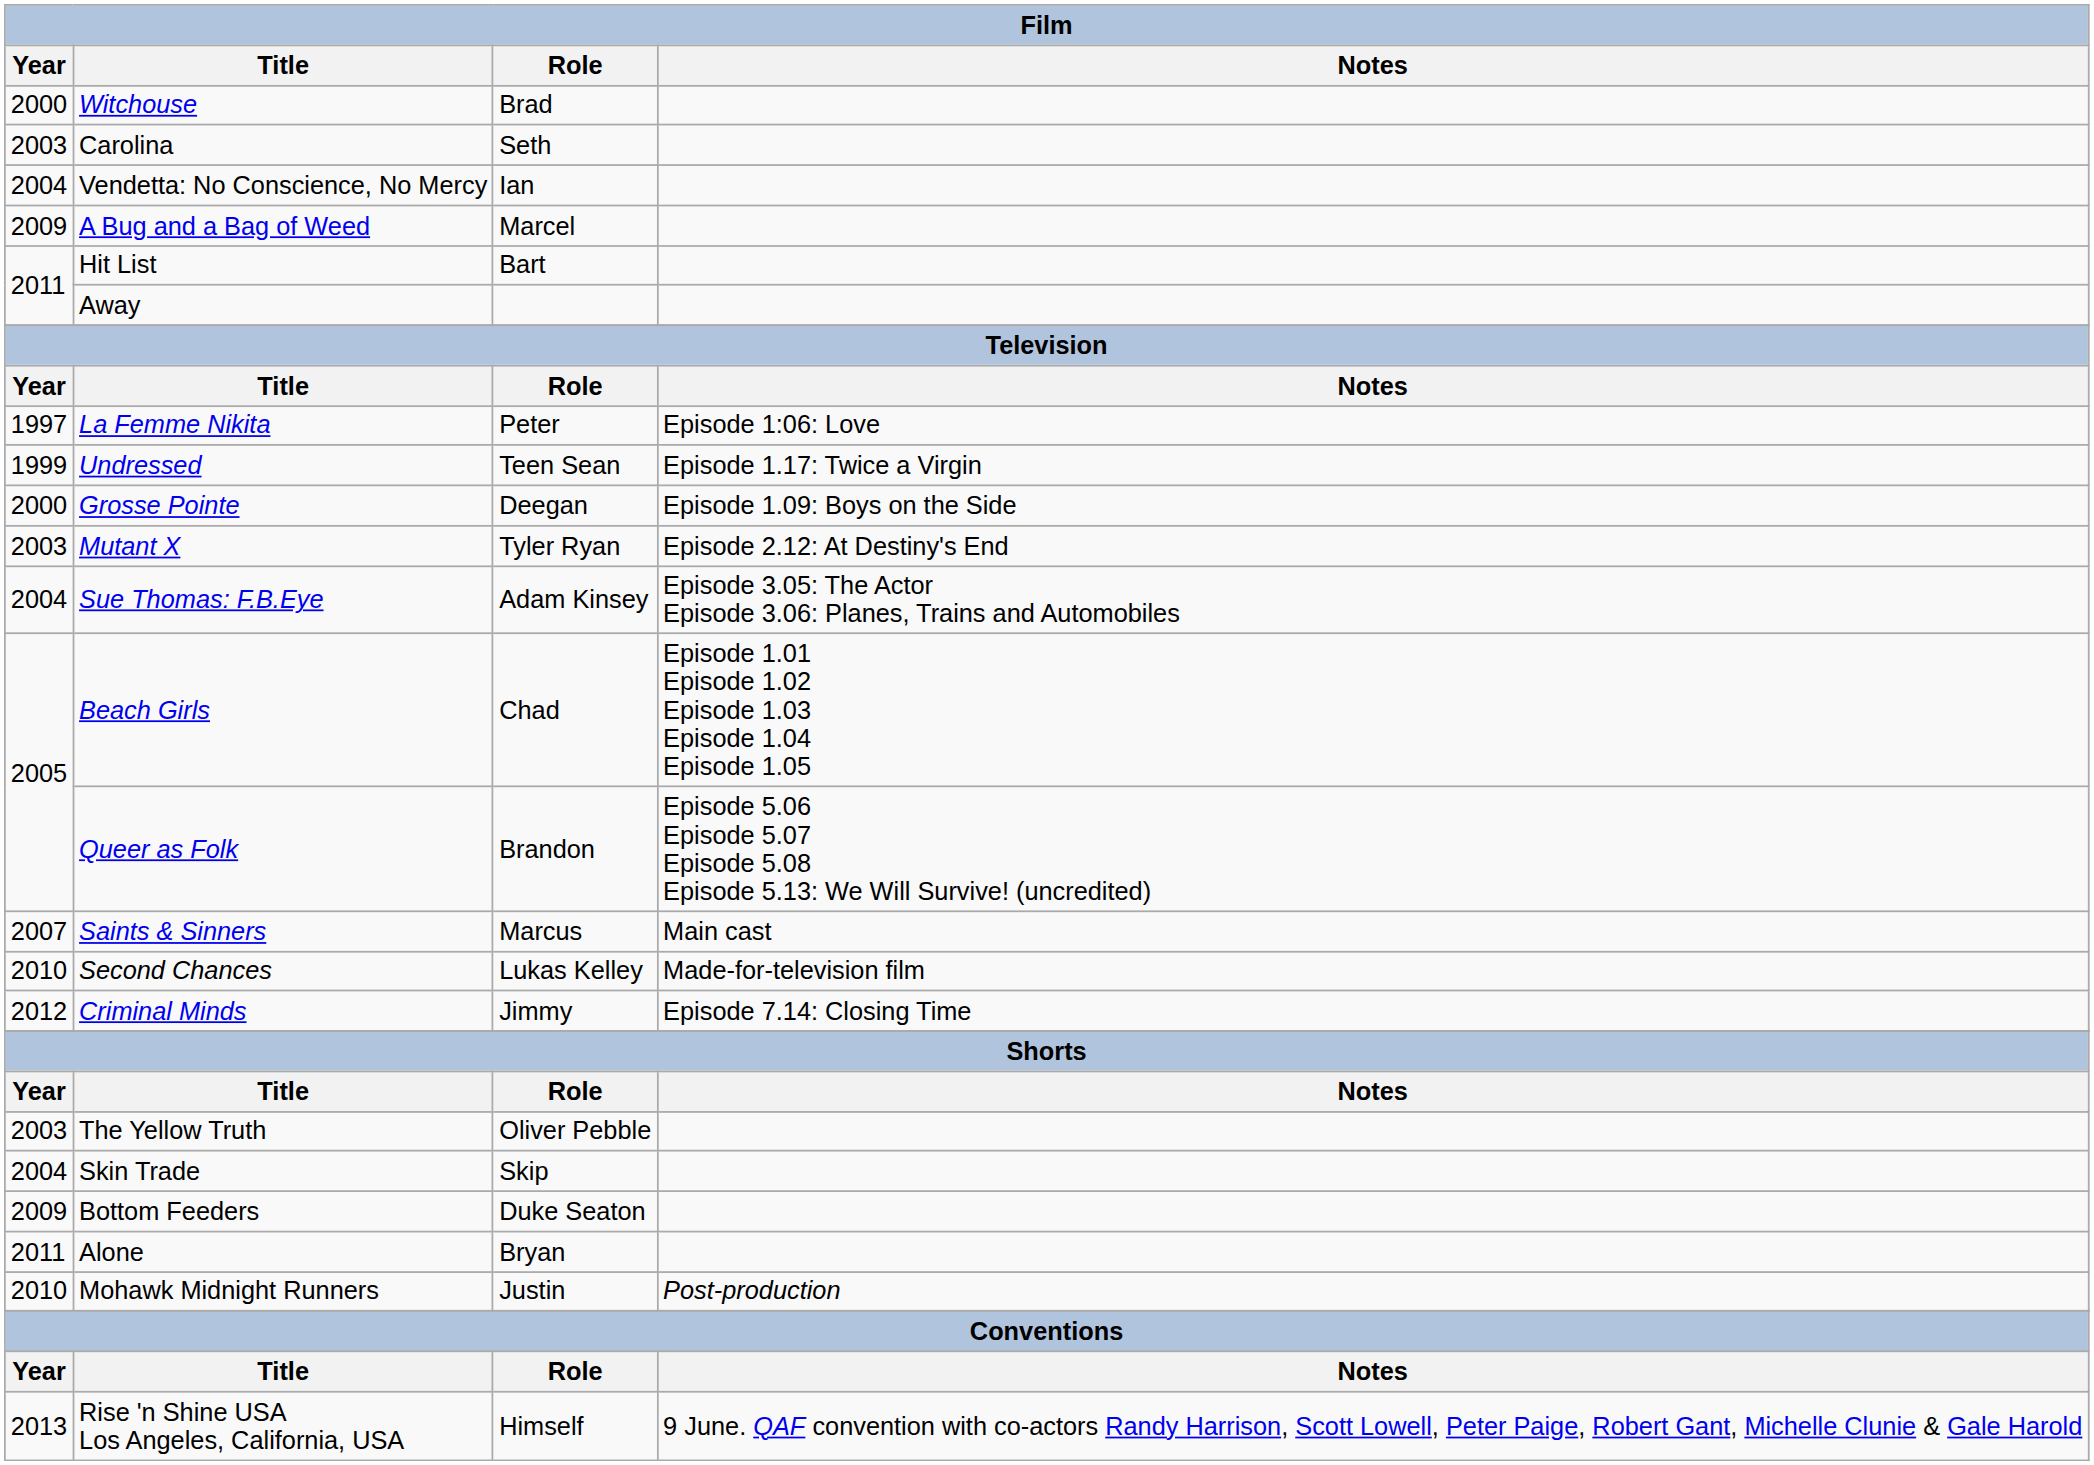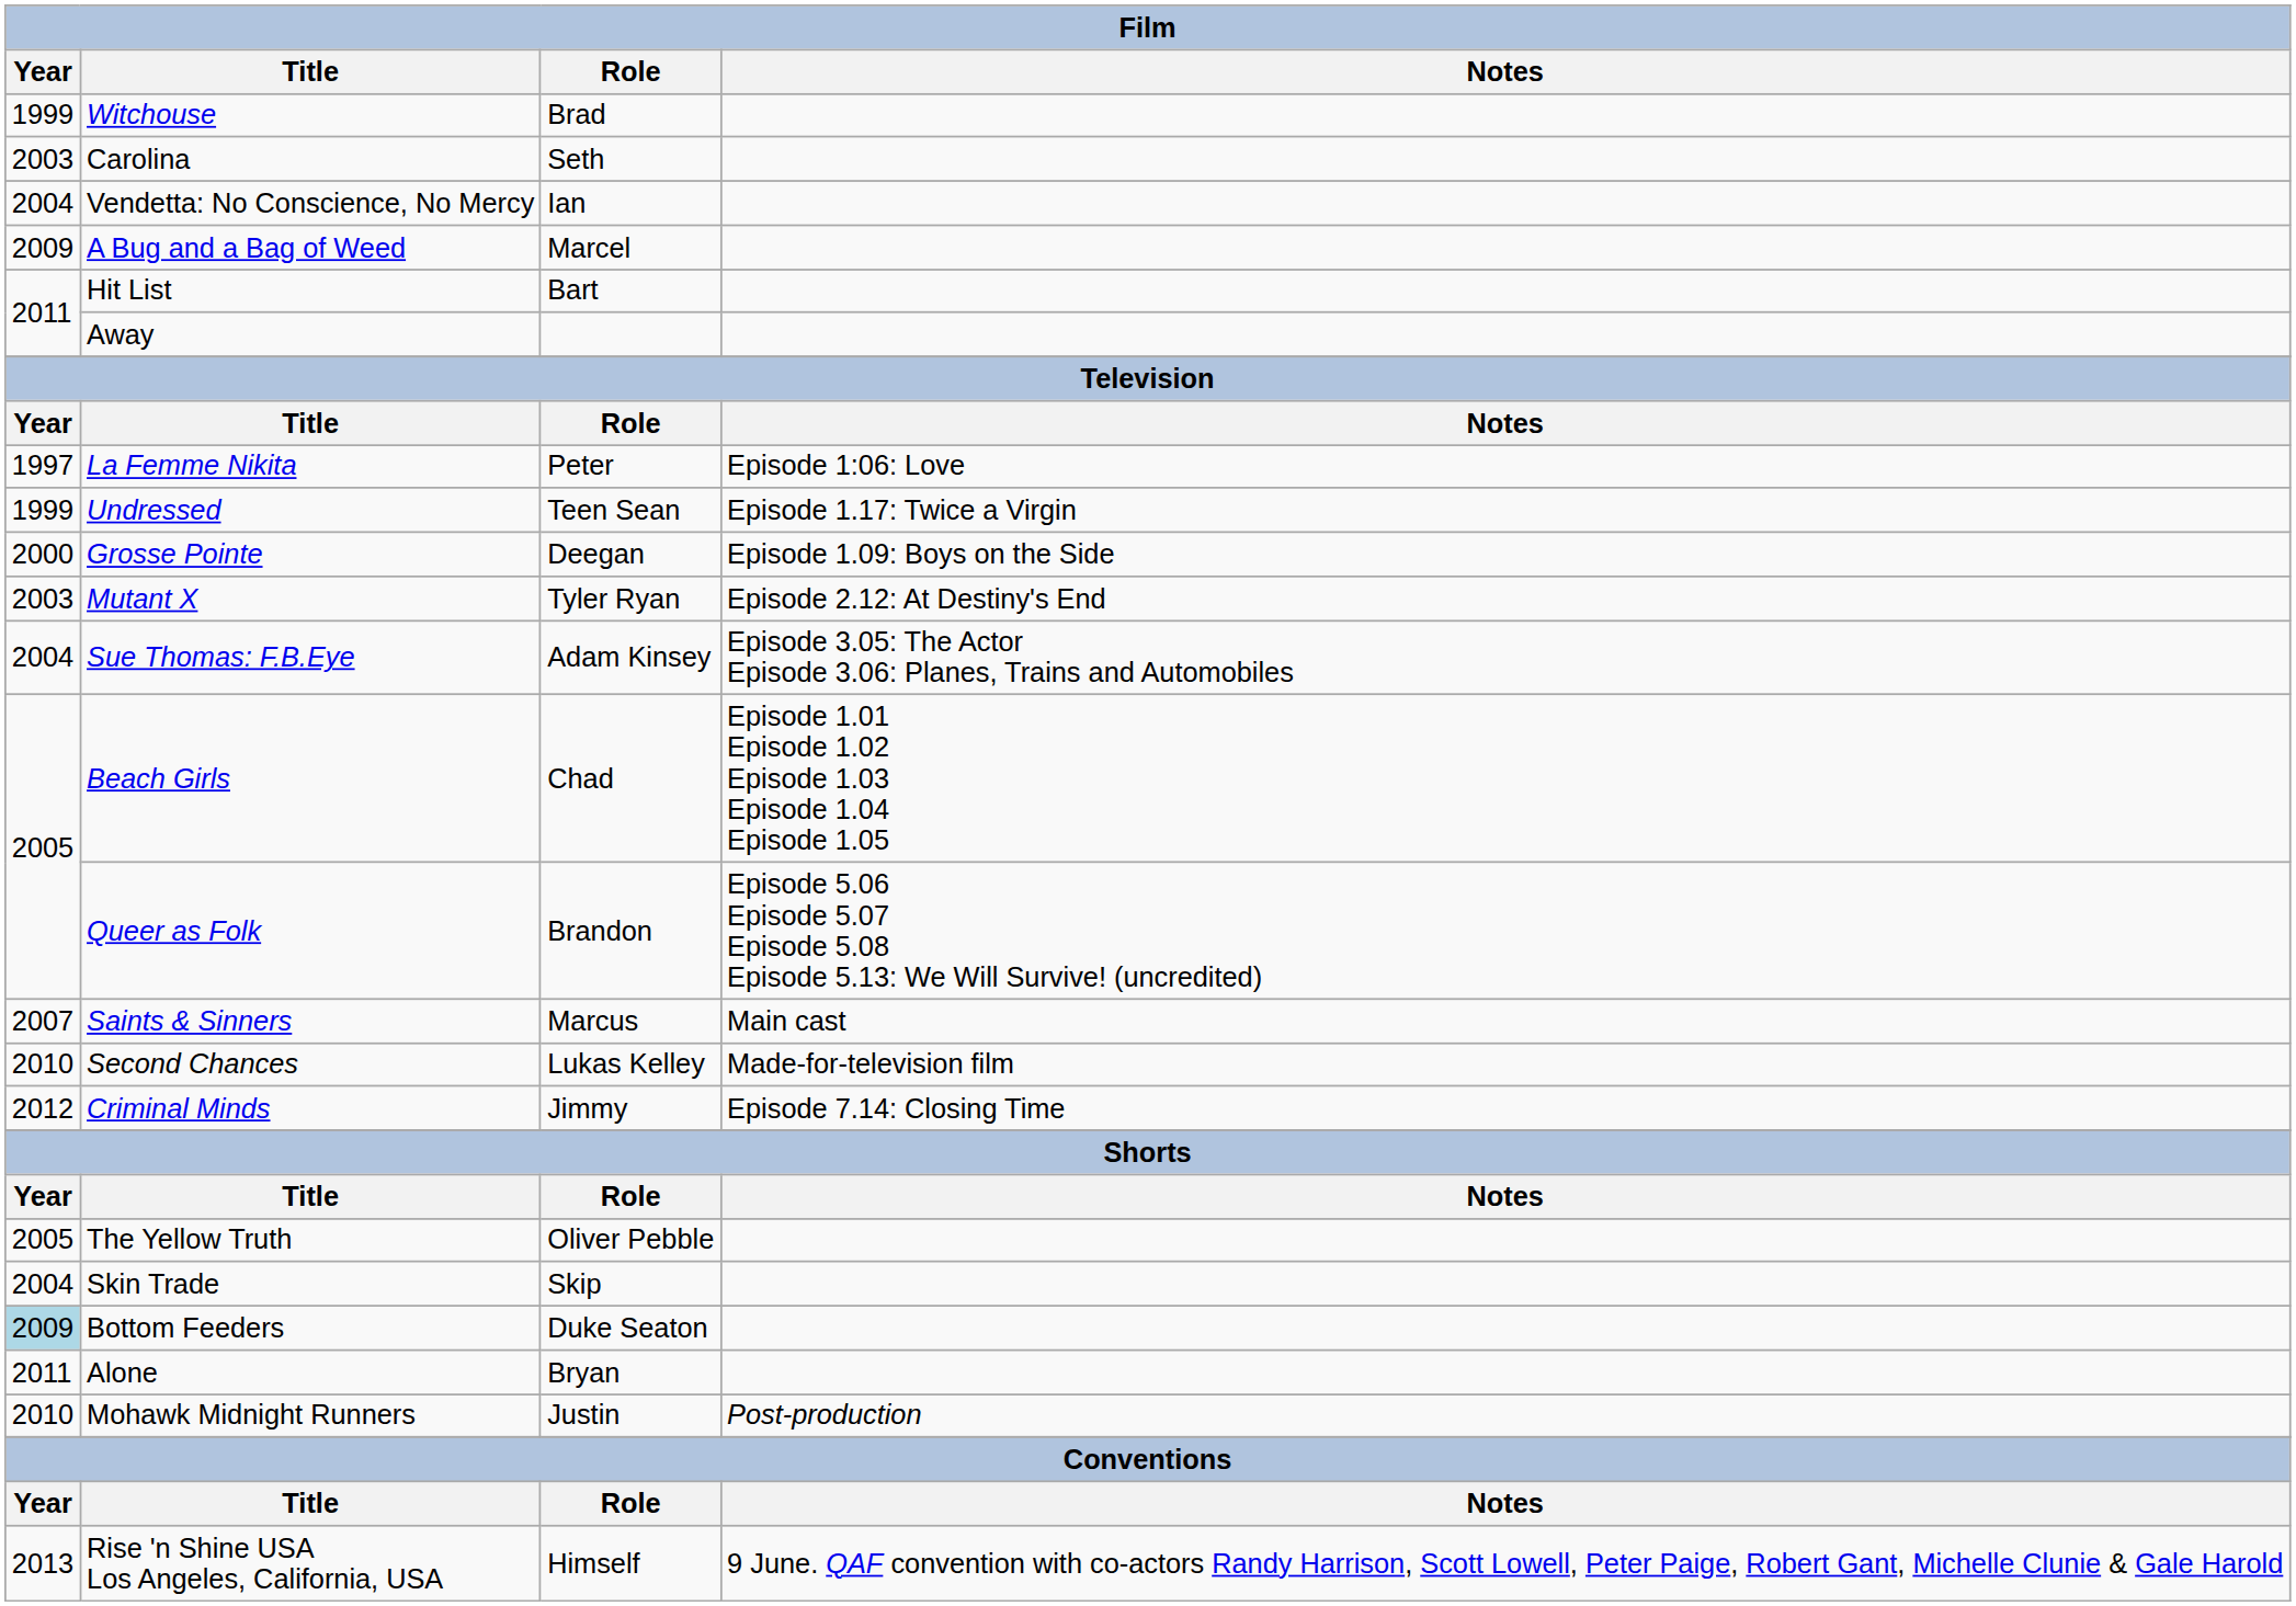Witchouse | Year: 2000 -> 1999
The Yellow Truth | Year: 2003 -> 2005
Bottom Feeders | Year: no background -> lightblue background
